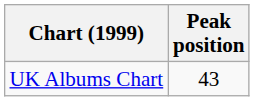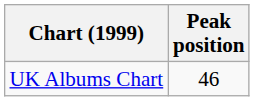UK Albums Chart | Peak position: 43 -> 46
